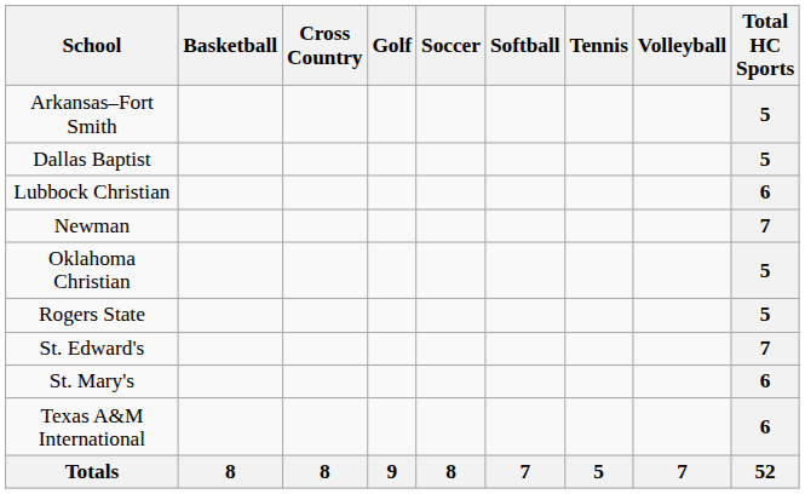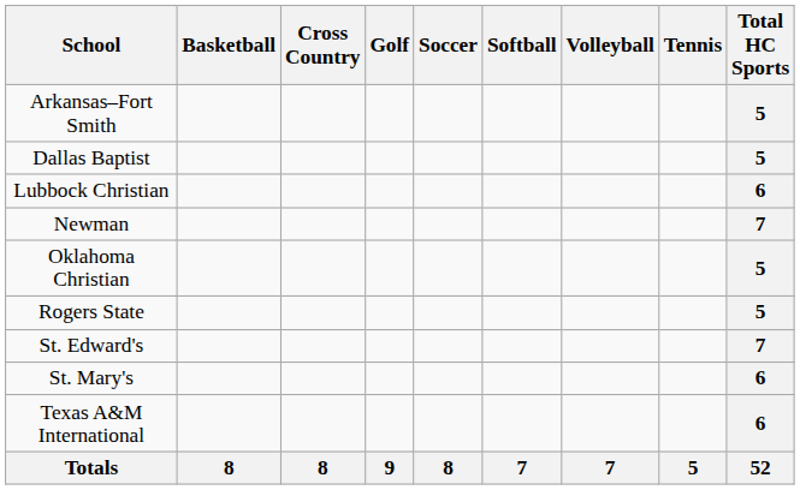columns swapped: Tennis <-> Volleyball
